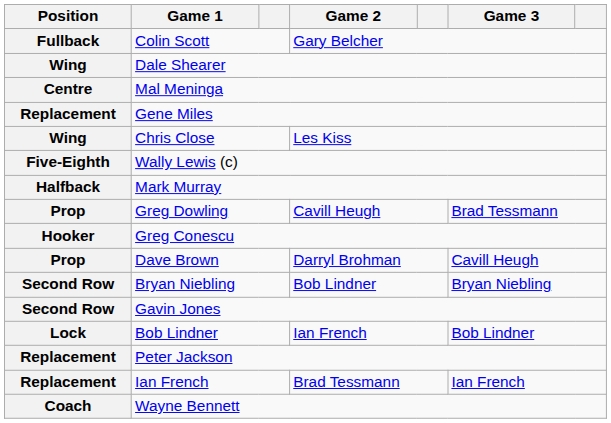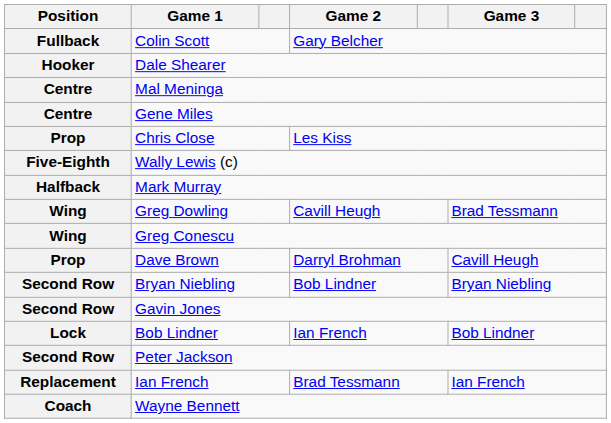Dale Shearer | Position: Wing -> Hooker
Gene Miles | Position: Replacement -> Centre
Chris Close | Position: Wing -> Prop
Greg Dowling | Position: Prop -> Wing
Greg Conescu | Position: Hooker -> Wing
Peter Jackson | Position: Replacement -> Second Row
